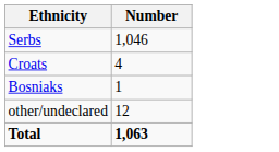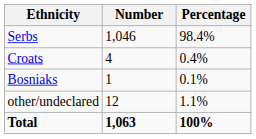+ column: Percentage | 98.4% | 0.4% | 0.1% | 1.1% | 100%
